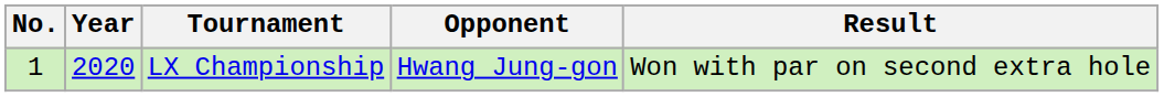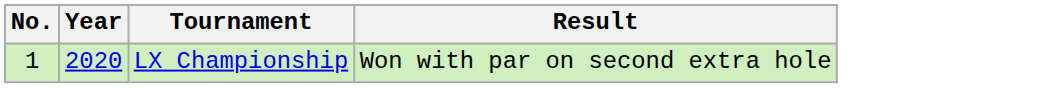- column: Opponent | Hwang Jung-gon
